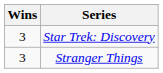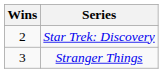Star Trek: Discovery | Wins: 3 -> 2
